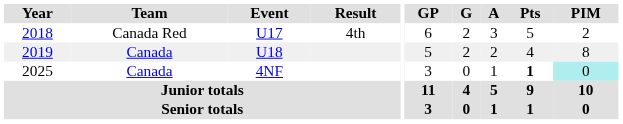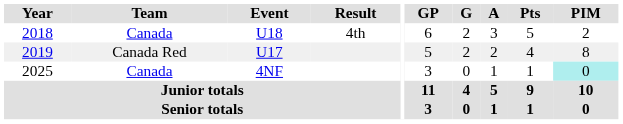2018 | Team: Canada Red -> Canada
2018 | Event: U17 -> U18
2019 | Team: Canada -> Canada Red
2019 | Event: U18 -> U17
2025 | Pts: bold -> normal
